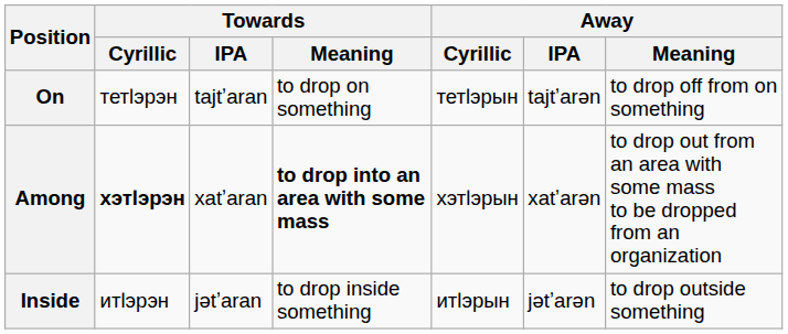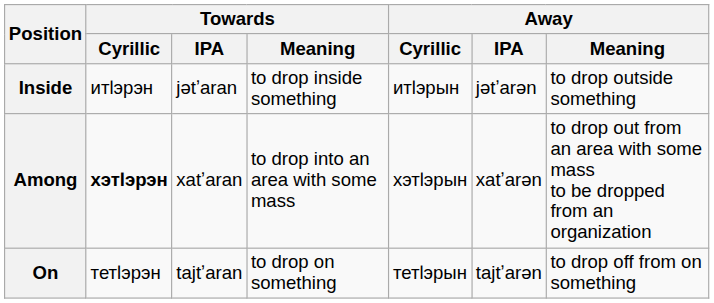rows swapped: On <-> Inside
Among | Towards / Meaning: bold -> normal
